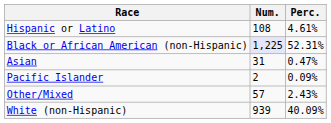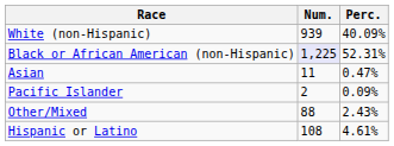rows swapped: White (non-Hispanic) <-> Hispanic or Latino
Asian | Num.: 31 -> 11
Other/Mixed | Num.: 57 -> 88
